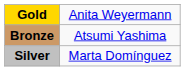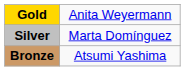rows swapped: Silver <-> Bronze
